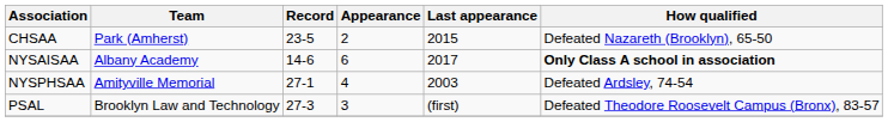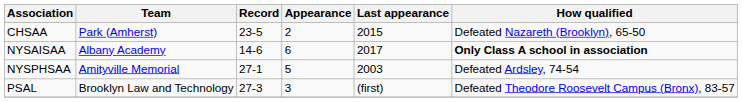NYSPHSAA | Appearance: 4 -> 5
